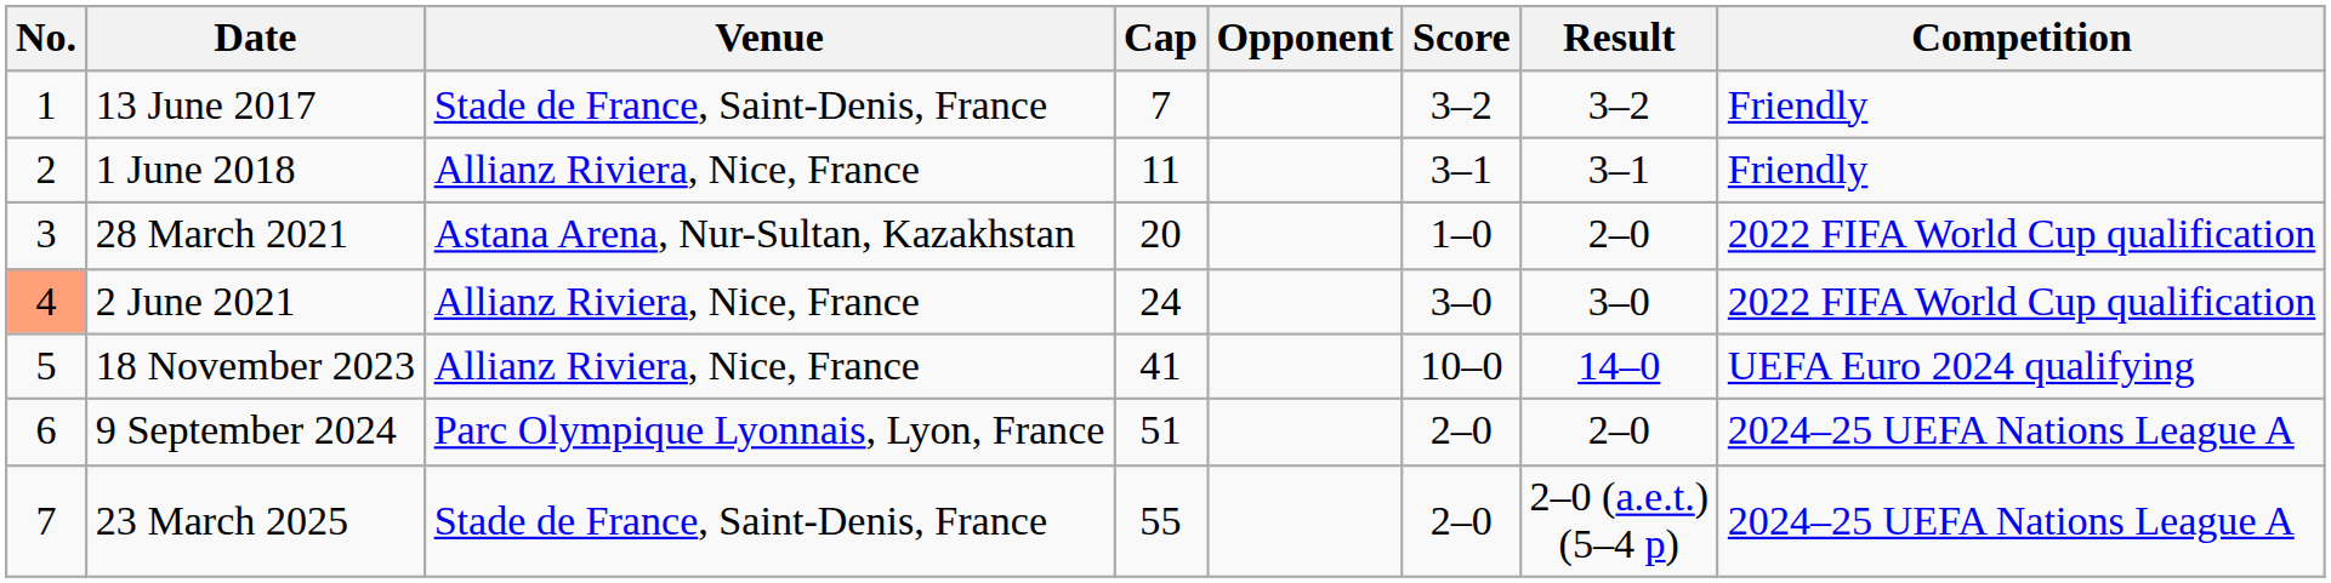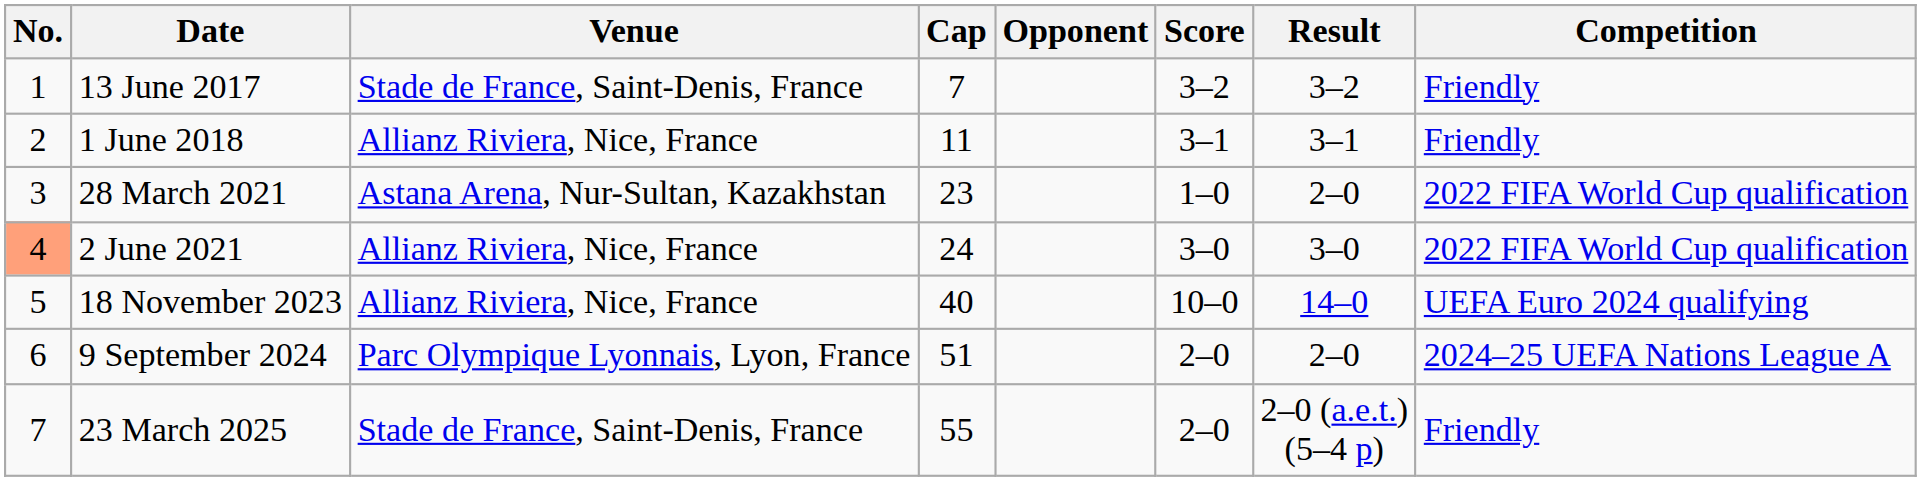28 March 2021 | Cap: 20 -> 23
18 November 2023 | Cap: 41 -> 40
23 March 2025 | Competition: 2024–25 UEFA Nations League A -> Friendly
